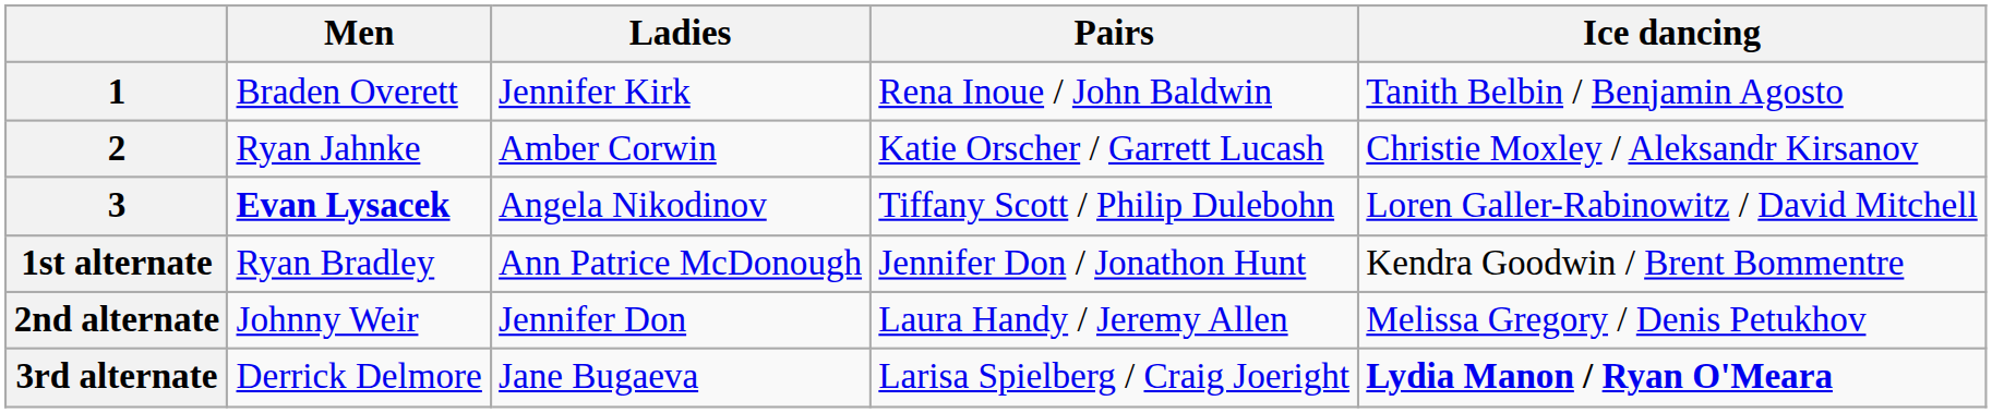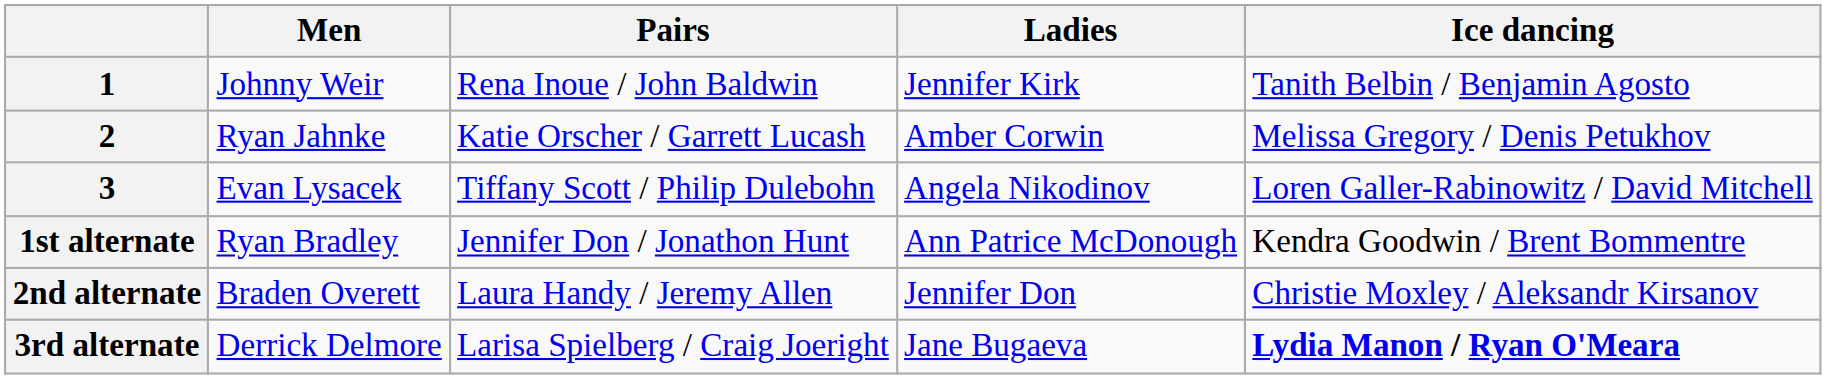columns swapped: Ladies <-> Pairs
1 | Men: Braden Overett -> Johnny Weir
2 | Ice dancing: Christie Moxley / Aleksandr Kirsanov -> Melissa Gregory / Denis Petukhov
3 | Men: bold -> normal
2nd alternate | Men: Johnny Weir -> Braden Overett
2nd alternate | Ice dancing: Melissa Gregory / Denis Petukhov -> Christie Moxley / Aleksandr Kirsanov
